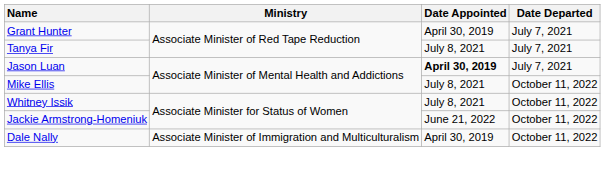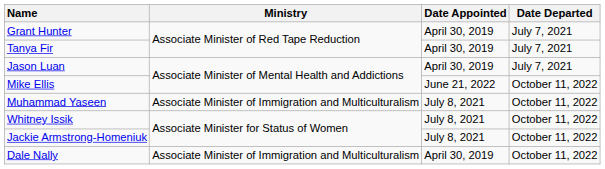Tanya Fir | Date Appointed: July 8, 2021 -> April 30, 2019
Jason Luan | Date Appointed: bold -> normal
Mike Ellis | Date Appointed: July 8, 2021 -> June 21, 2022
+ row: Muhammad Yaseen | Associate Minister of Immigration and Multiculturalism | July 8, 2021 | October 11, 2022
Jackie Armstrong-Homeniuk | Date Appointed: June 21, 2022 -> July 8, 2021
